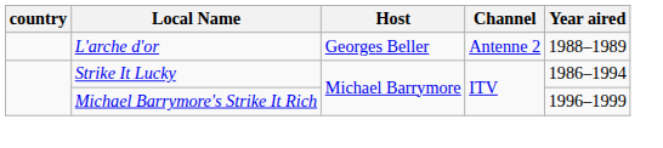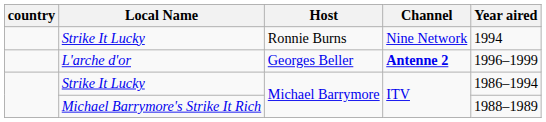+ row: Strike It Lucky | Ronnie Burns | Nine Network | 1994
L'arche d'or | Channel: normal -> bold
L'arche d'or | Year aired: 1988–1989 -> 1996–1999
Michael Barrymore's Strike It Rich | Year aired: 1996–1999 -> 1988–1989
